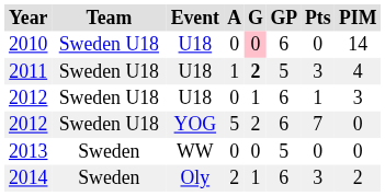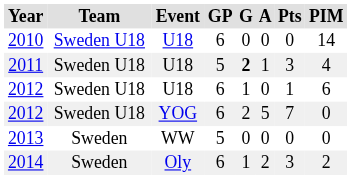columns swapped: GP <-> A
2010 | G: pink background -> no background
2012 / U18 | PIM: 3 -> 6
